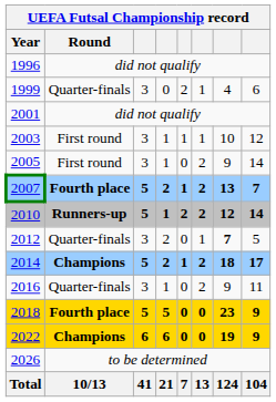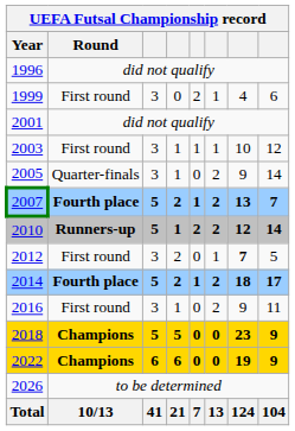1999 | Round: Quarter-finals -> First round
2005 | Round: First round -> Quarter-finals
2012 | Round: Quarter-finals -> First round
2014 | Round: Champions -> Fourth place
2016 | Round: Quarter-finals -> First round
2018 | Round: Fourth place -> Champions
